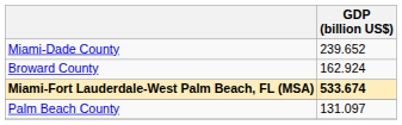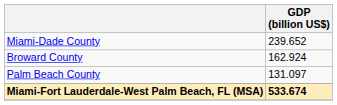rows swapped: Palm Beach County <-> Miami-Fort Lauderdale-West Palm Beach, FL (MSA)
